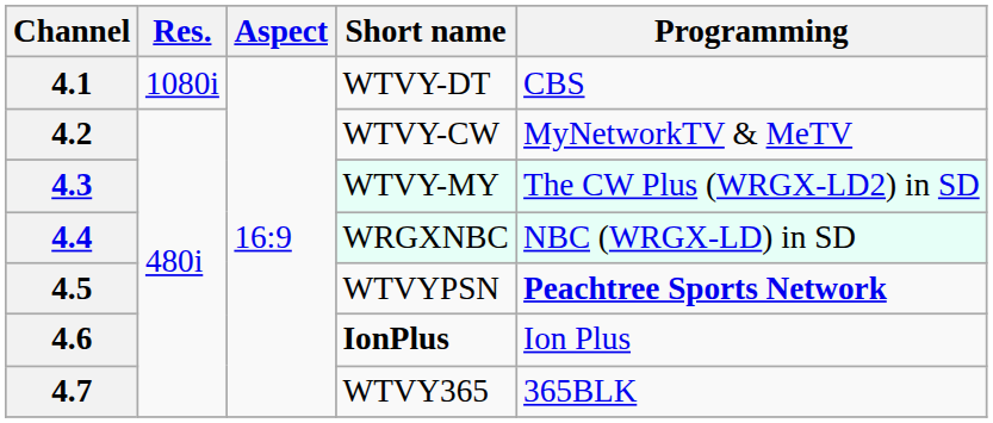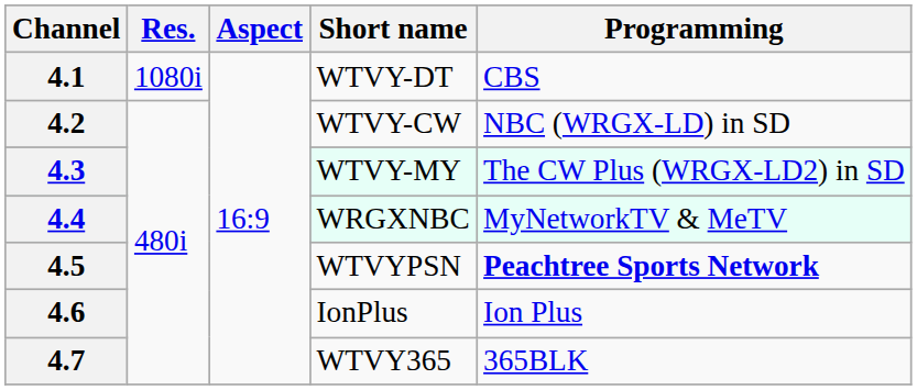4.2 | Programming: MyNetworkTV & MeTV -> NBC (WRGX-LD) in SD
4.4 | Programming: NBC (WRGX-LD) in SD -> MyNetworkTV & MeTV
4.6 | Short name: bold -> normal
